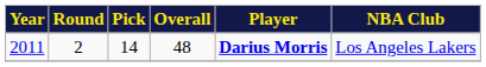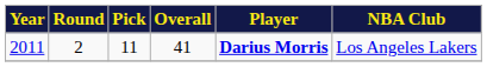2011 | Pick: 14 -> 11
2011 | Overall: 48 -> 41
